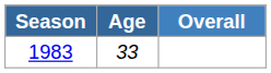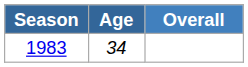1983 | Age: 33 -> 34
